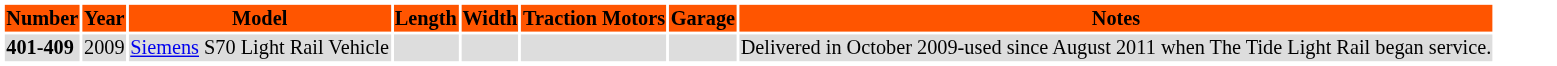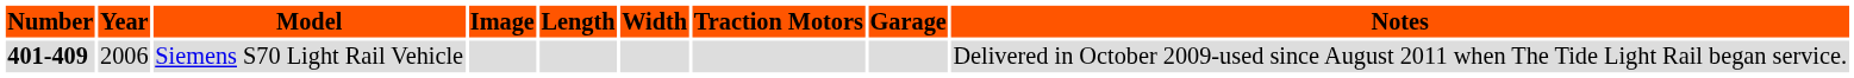+ column: Image
Siemens S70 Light Rail Vehicle | Year: 2009 -> 2006
